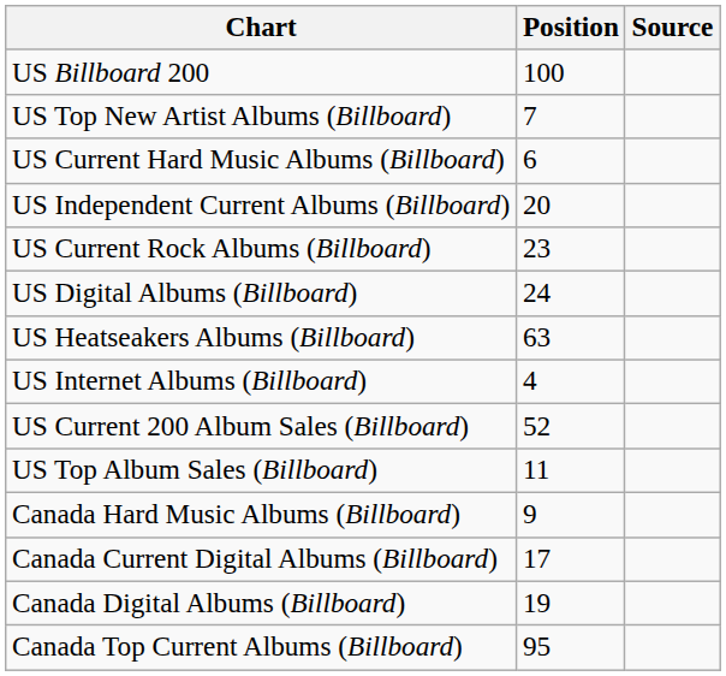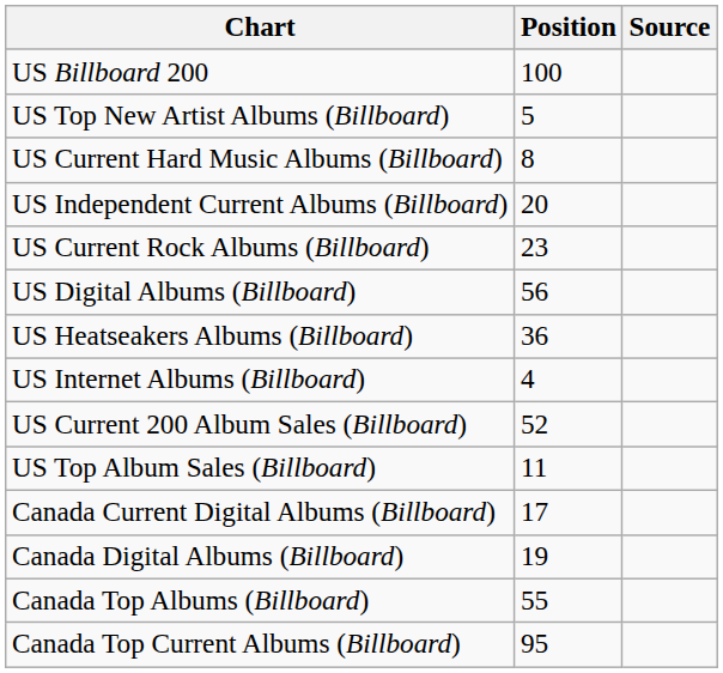US Top New Artist Albums (Billboard) | Position: 7 -> 5
US Current Hard Music Albums (Billboard) | Position: 6 -> 8
US Digital Albums (Billboard) | Position: 24 -> 56
US Heatseakers Albums (Billboard) | Position: 63 -> 36
- row: Canada Hard Music Albums (Billboard) | 9
+ row: Canada Top Albums (Billboard) | 55
